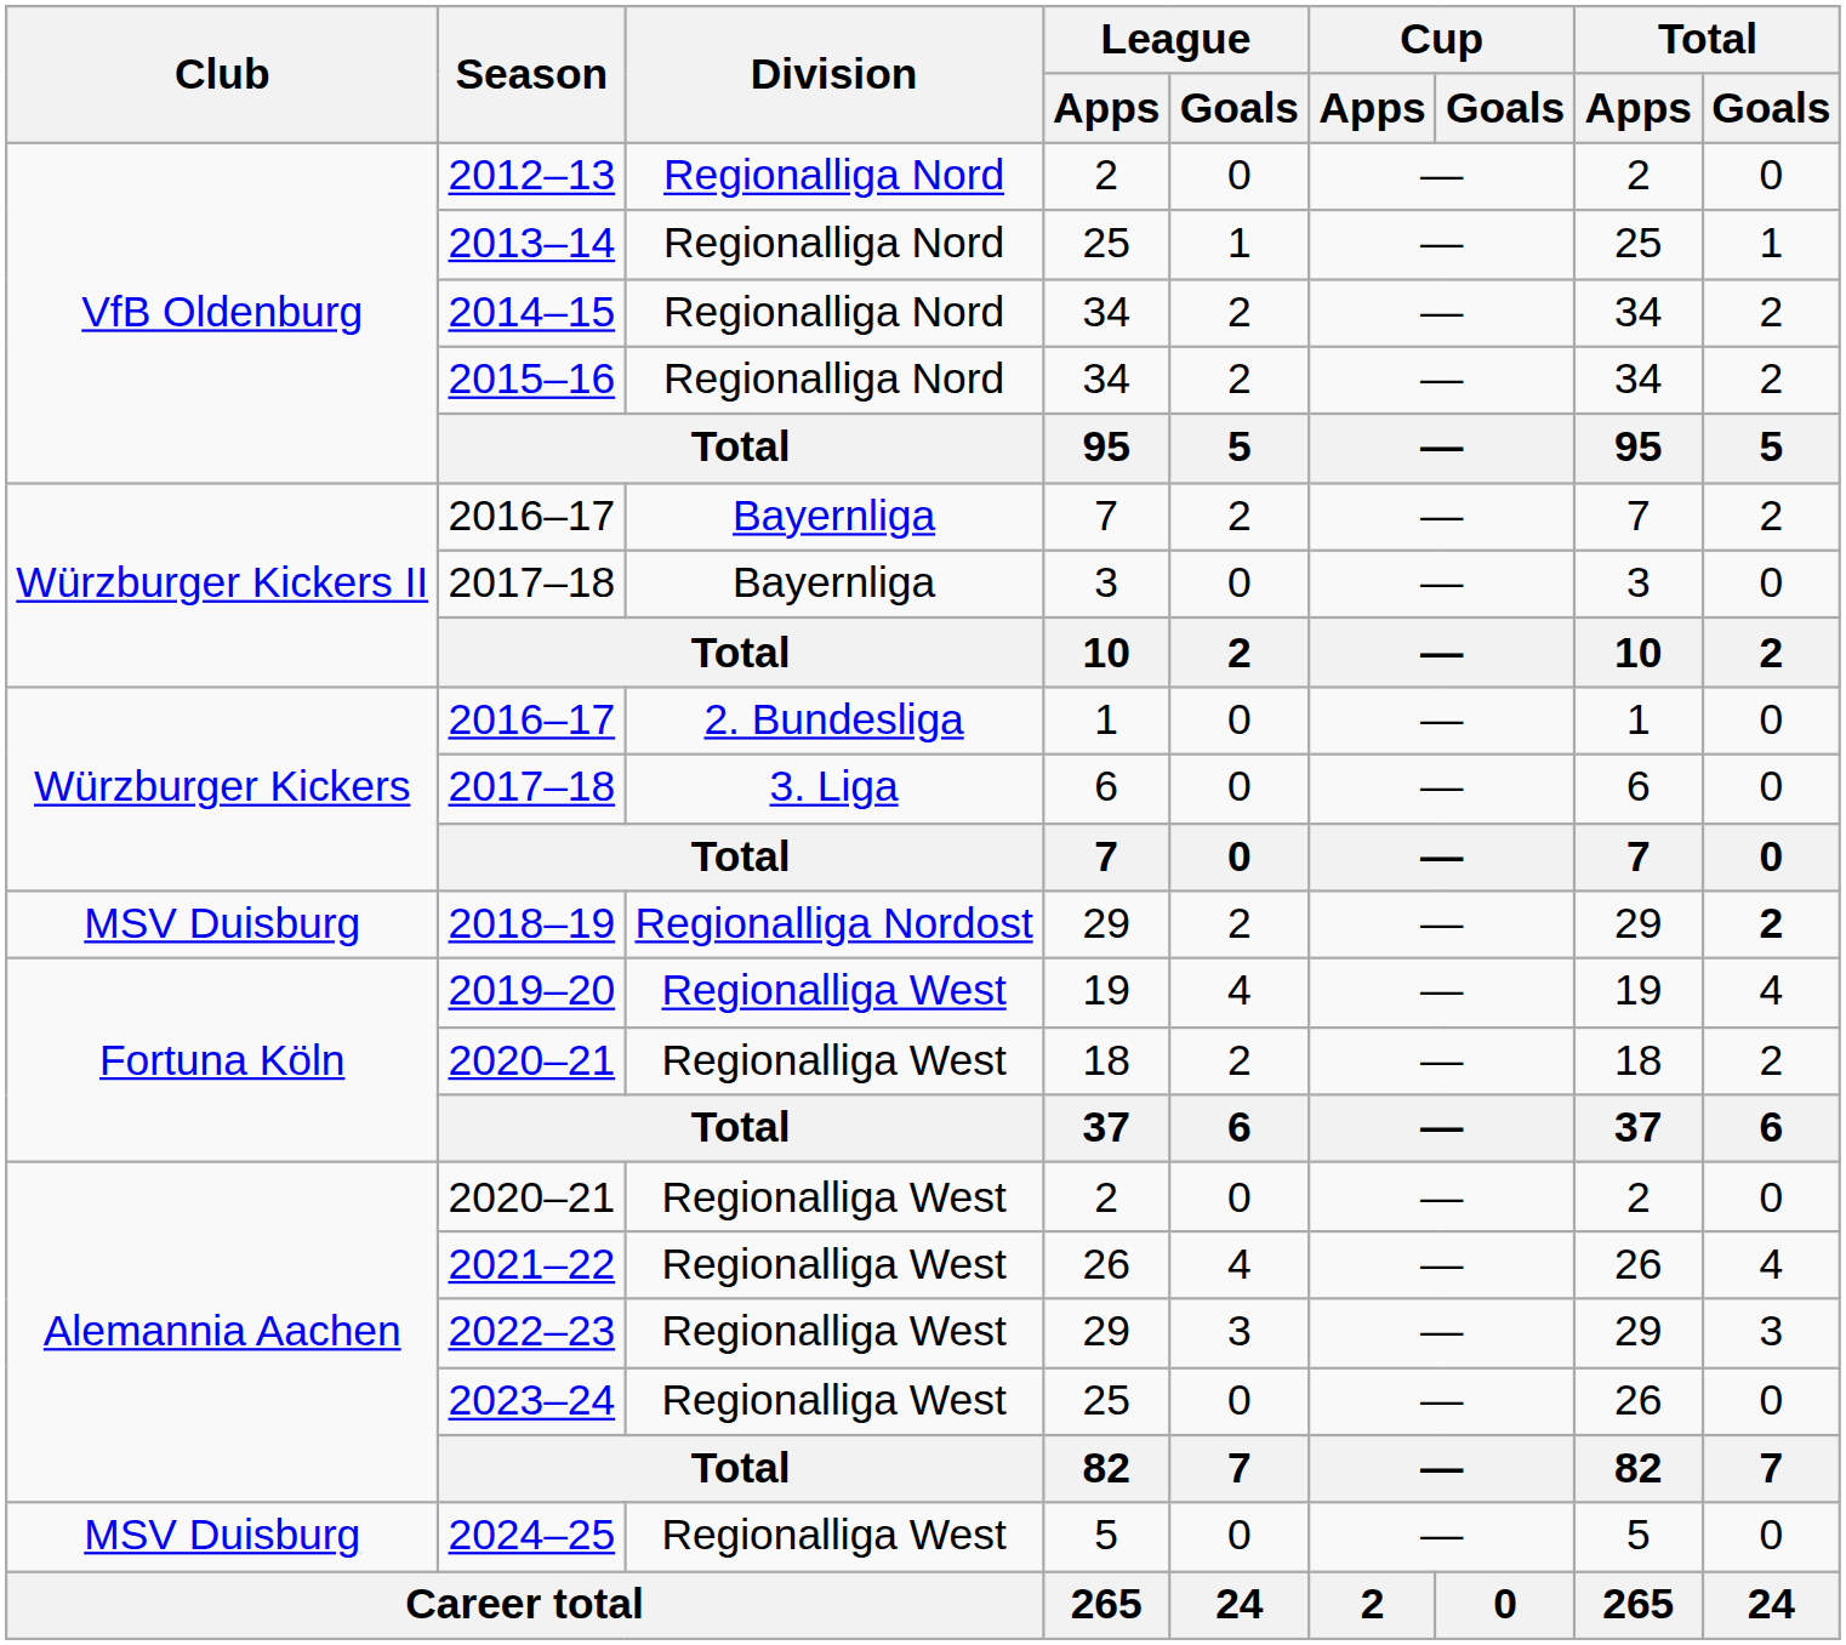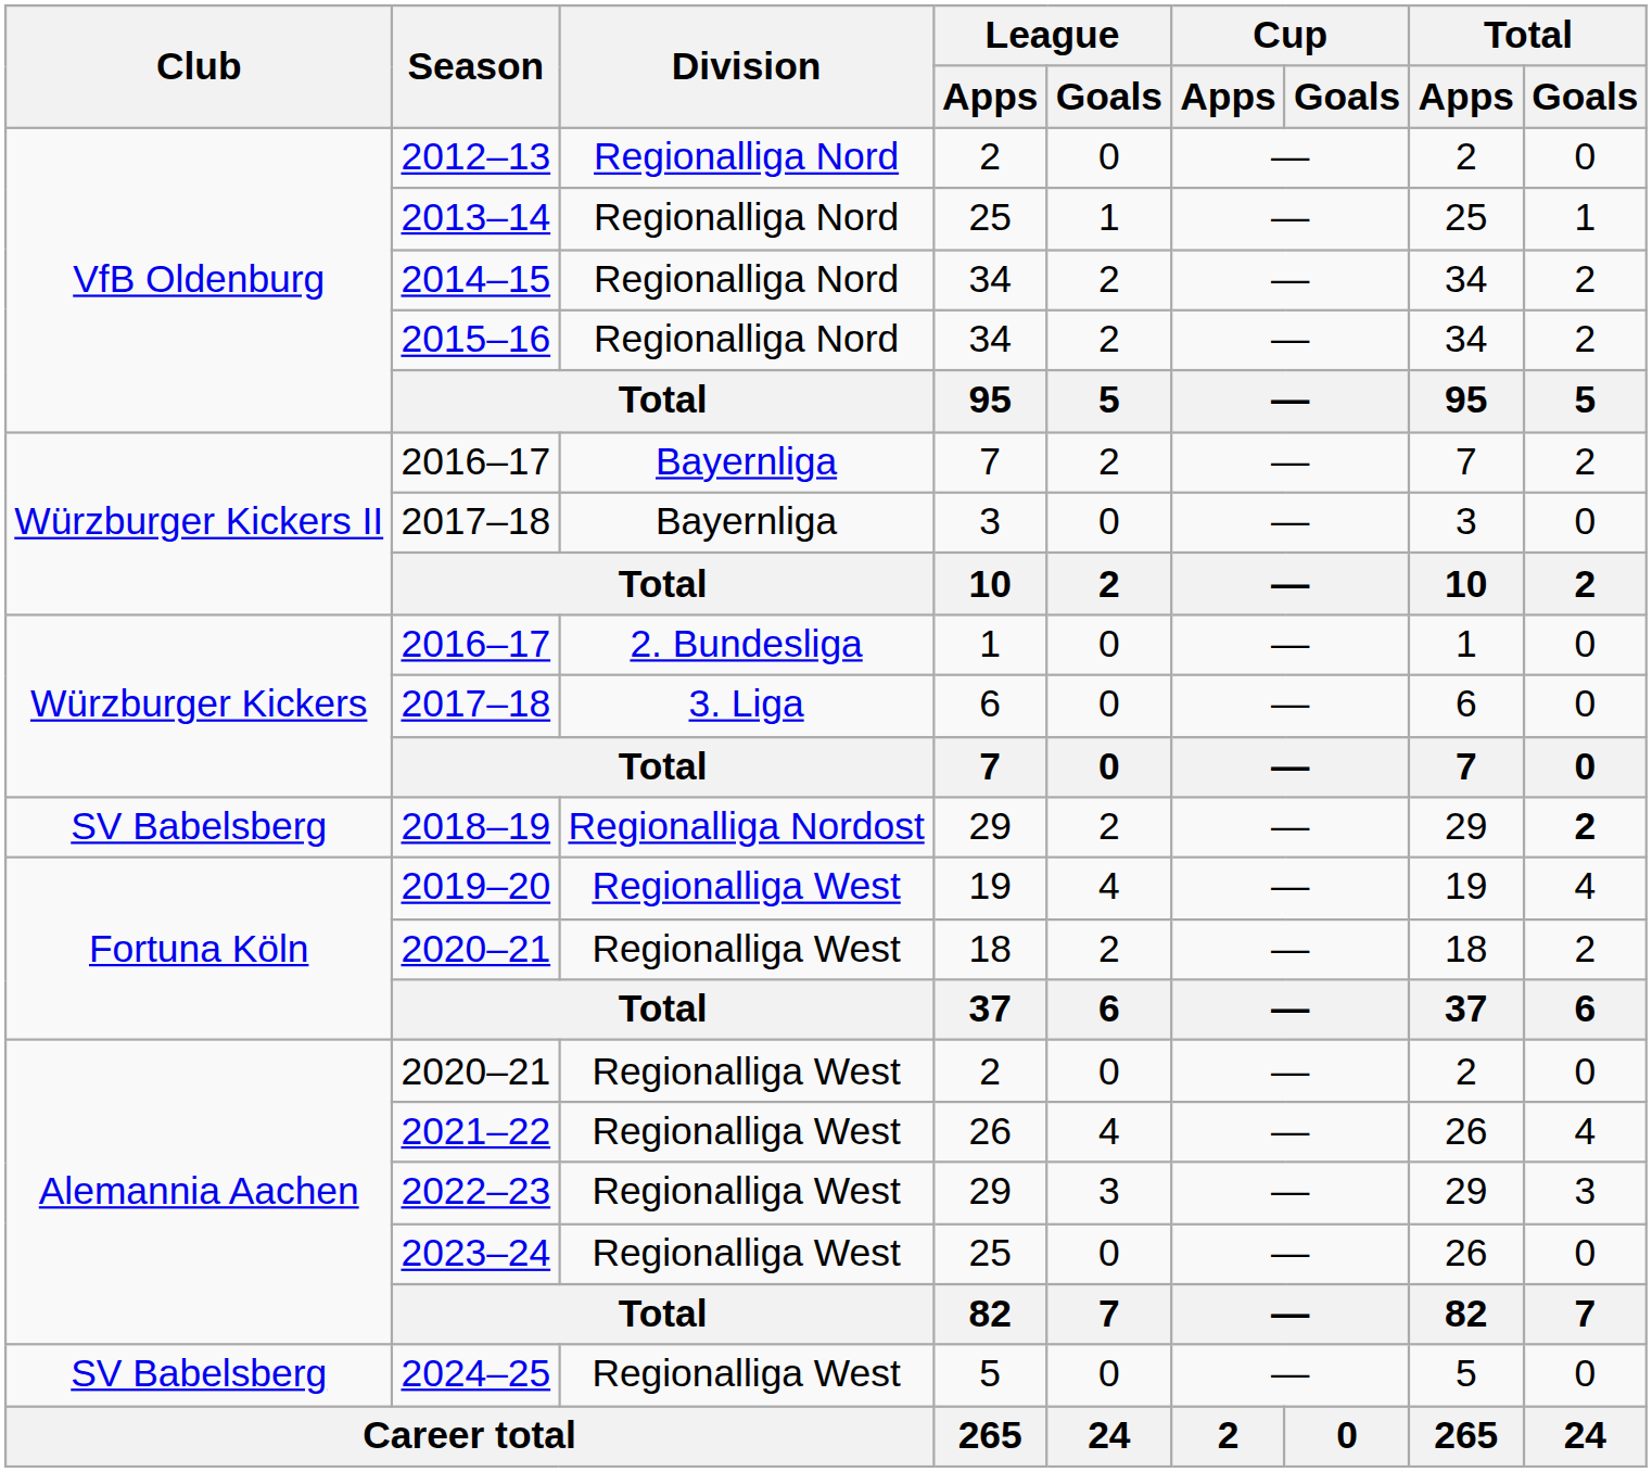2018–19 | Club: MSV Duisburg -> SV Babelsberg
2024–25 | Club: MSV Duisburg -> SV Babelsberg
